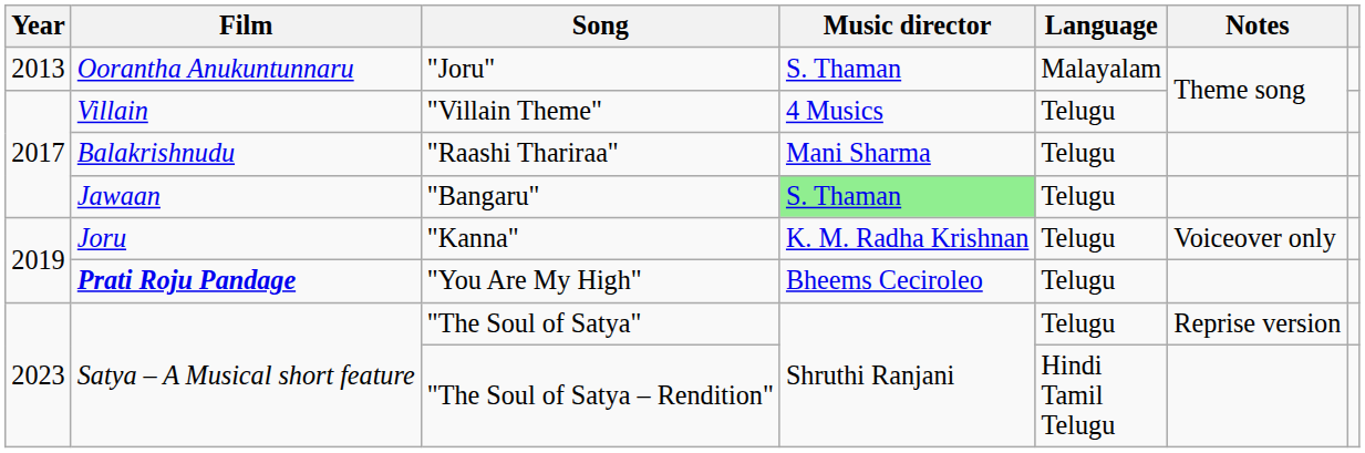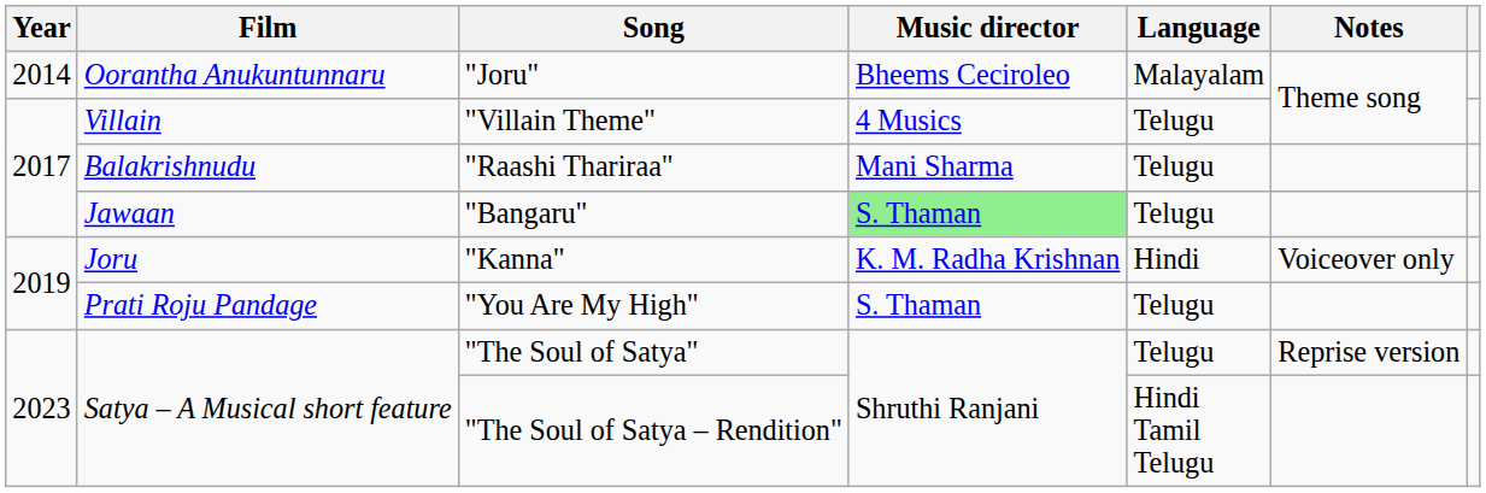"Joru" | Year: 2013 -> 2014
"Joru" | Music director: S. Thaman -> Bheems Ceciroleo
"Kanna" | Language: Telugu -> Hindi
"You Are My High" | Film: bold -> normal
"You Are My High" | Music director: Bheems Ceciroleo -> S. Thaman
